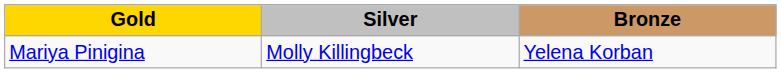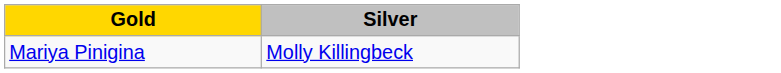- column: Bronze | Yelena Korban
